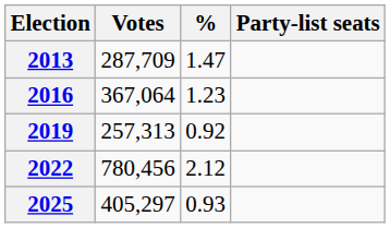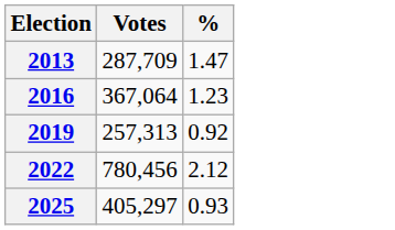- column: Party-list seats
